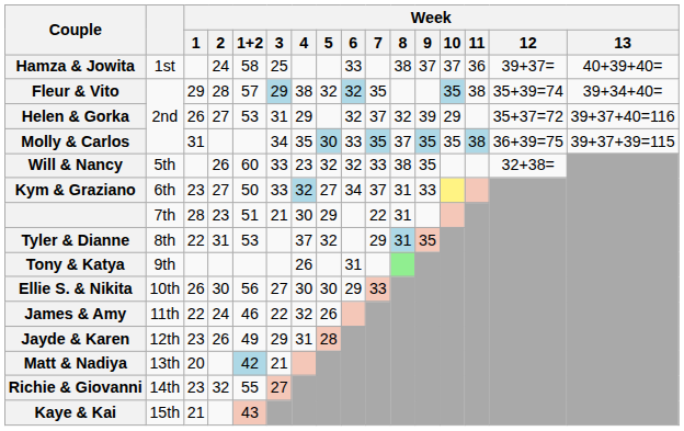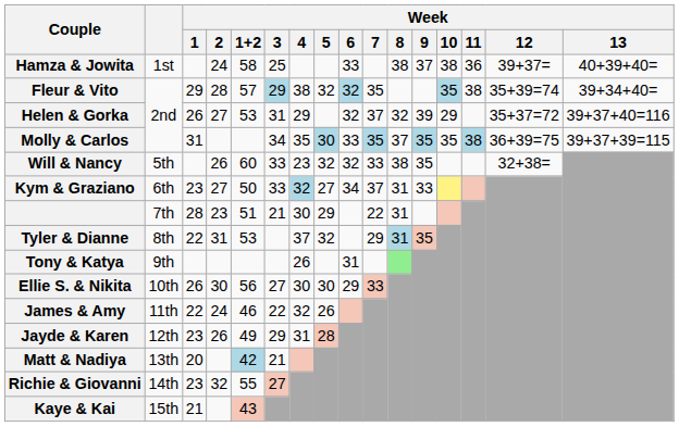Hamza & Jowita | Week / 10: 37 -> 38
